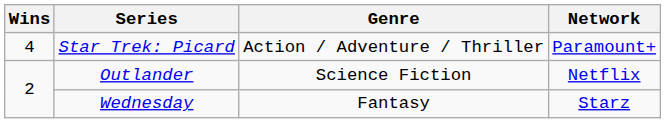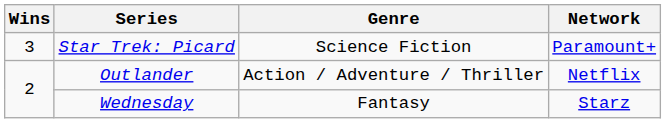Star Trek: Picard | Wins: 4 -> 3
Star Trek: Picard | Genre: Action / Adventure / Thriller -> Science Fiction
Outlander | Genre: Science Fiction -> Action / Adventure / Thriller
